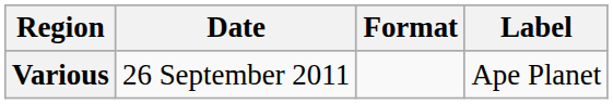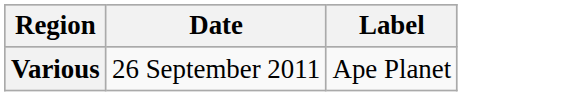- column: Format
